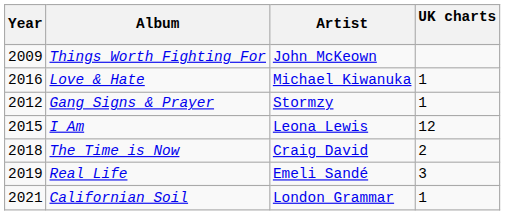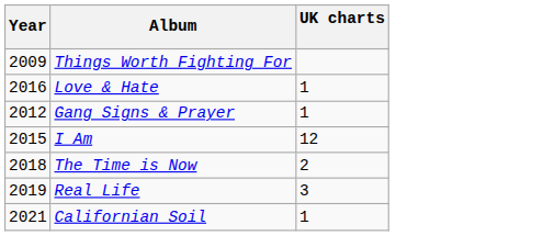- column: Artist | John McKeown | Michael Kiwanuka | Stormzy | Leona Lewis | Craig David | Emeli Sandé | London Grammar
